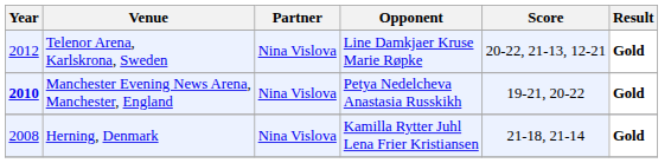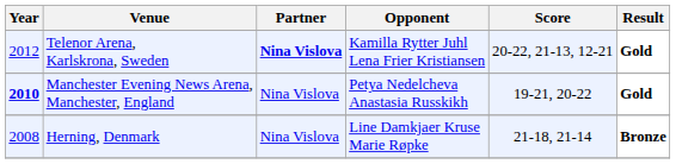Telenor Arena, Karlskrona, Sweden | Partner: normal -> bold
Telenor Arena, Karlskrona, Sweden | Opponent: Line Damkjaer Kruse Marie Røpke -> Kamilla Rytter Juhl Lena Frier Kristiansen
Herning, Denmark | Opponent: Kamilla Rytter Juhl Lena Frier Kristiansen -> Line Damkjaer Kruse Marie Røpke
Herning, Denmark | Result: Gold -> Bronze
